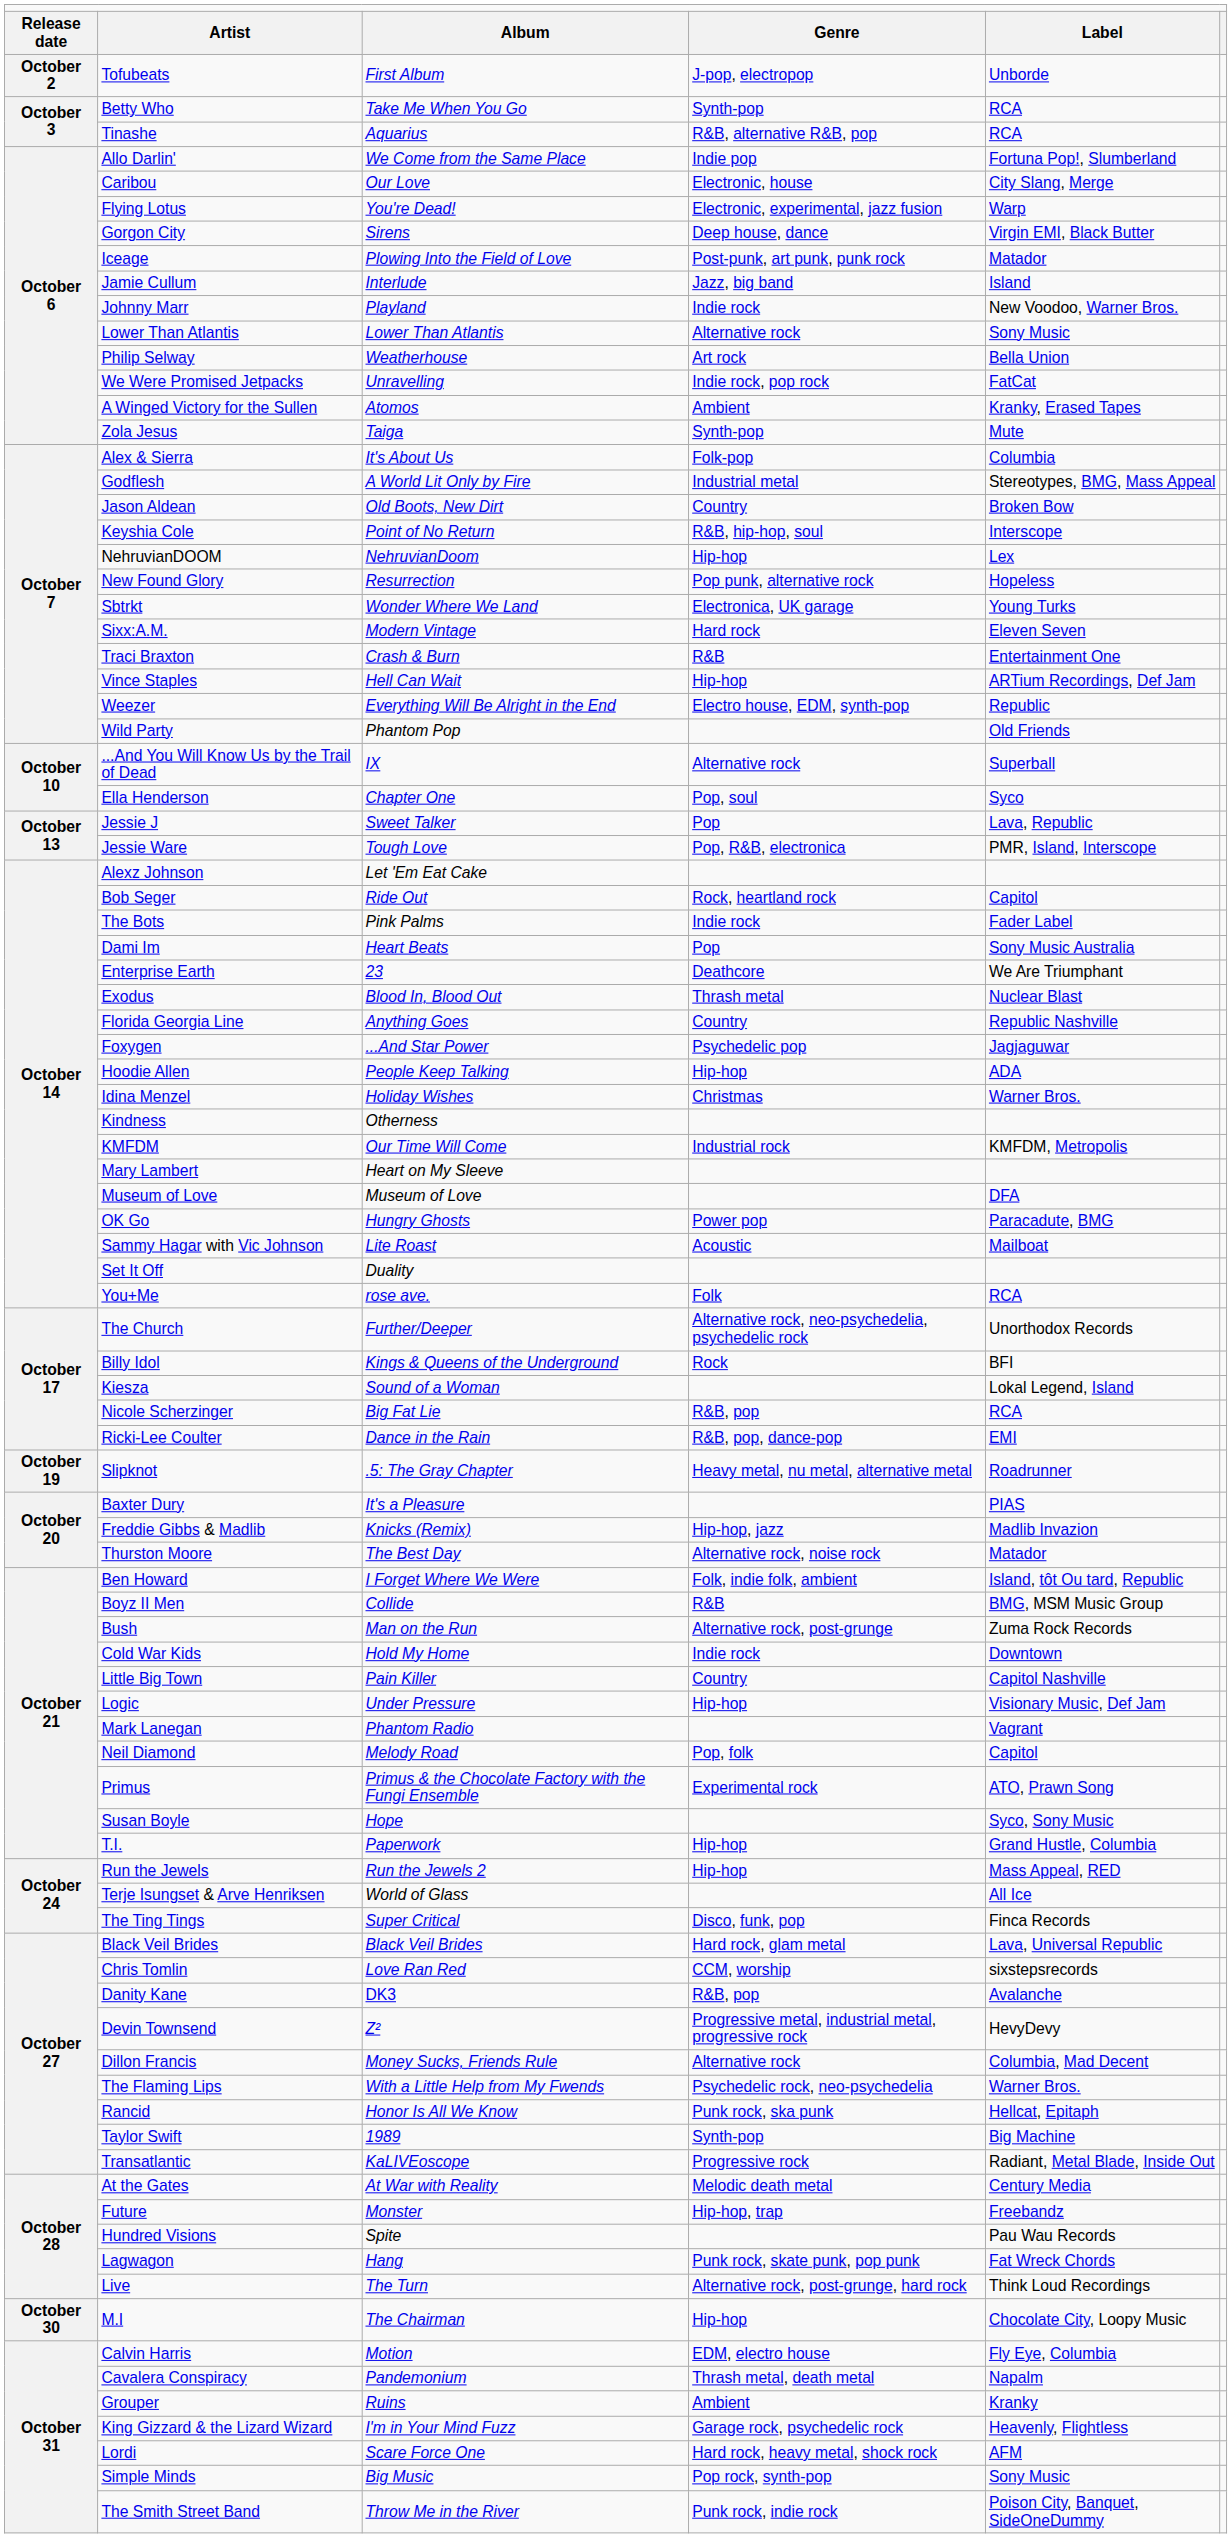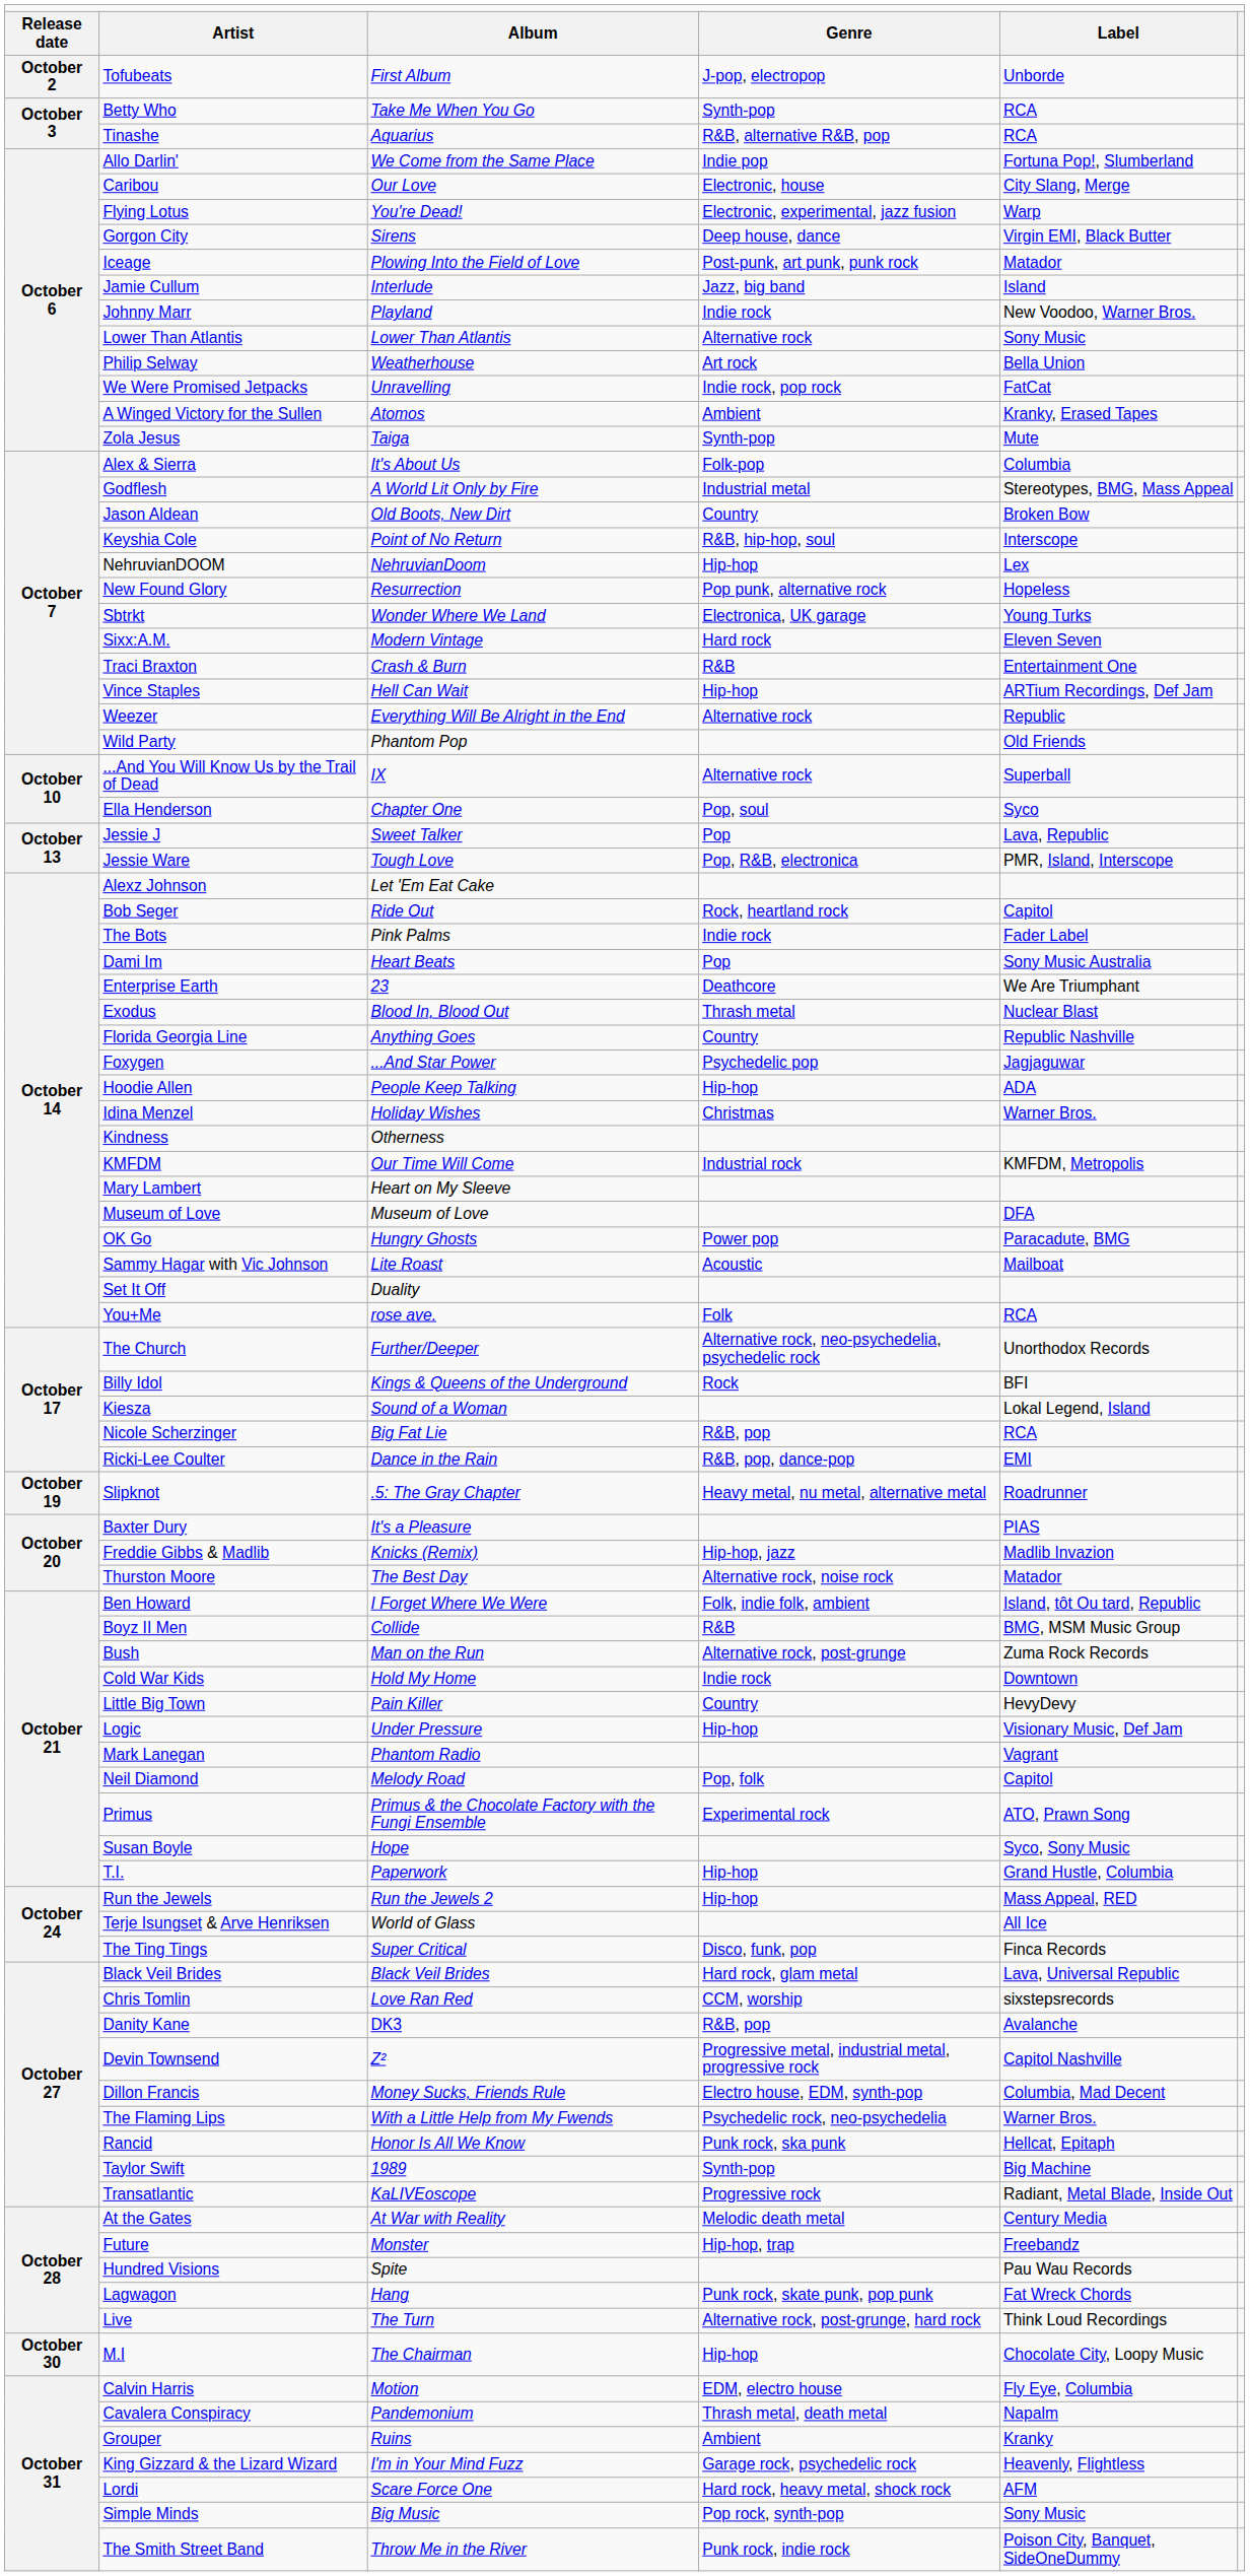Weezer | column 4: Electro house, EDM, synth-pop -> Alternative rock
Little Big Town | column 5: Capitol Nashville -> HevyDevy
Devin Townsend | column 5: HevyDevy -> Capitol Nashville
Dillon Francis | column 4: Alternative rock -> Electro house, EDM, synth-pop
